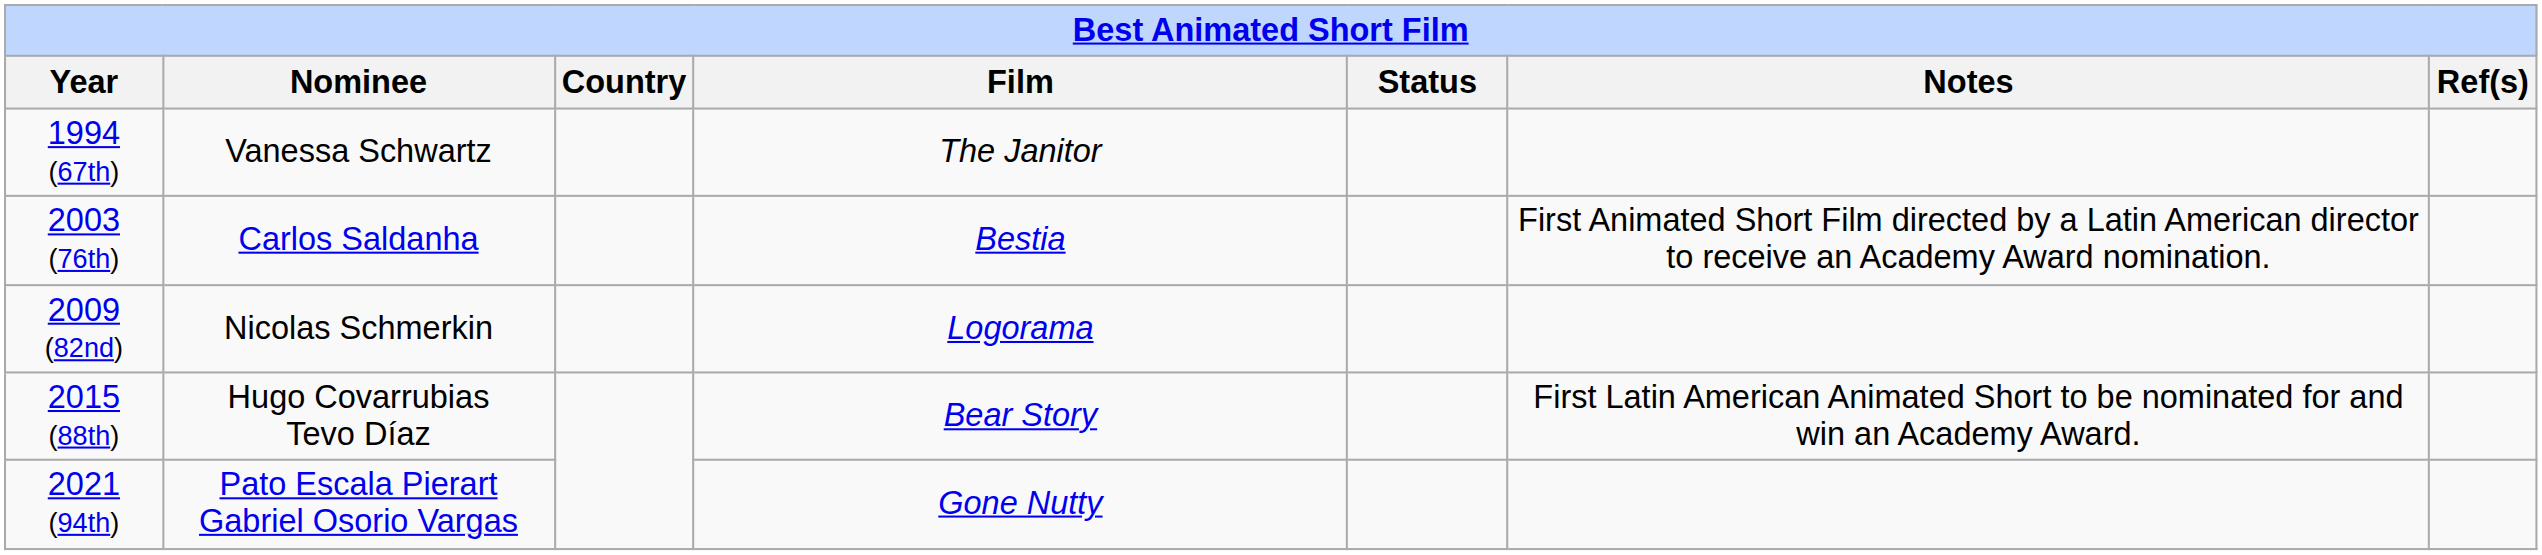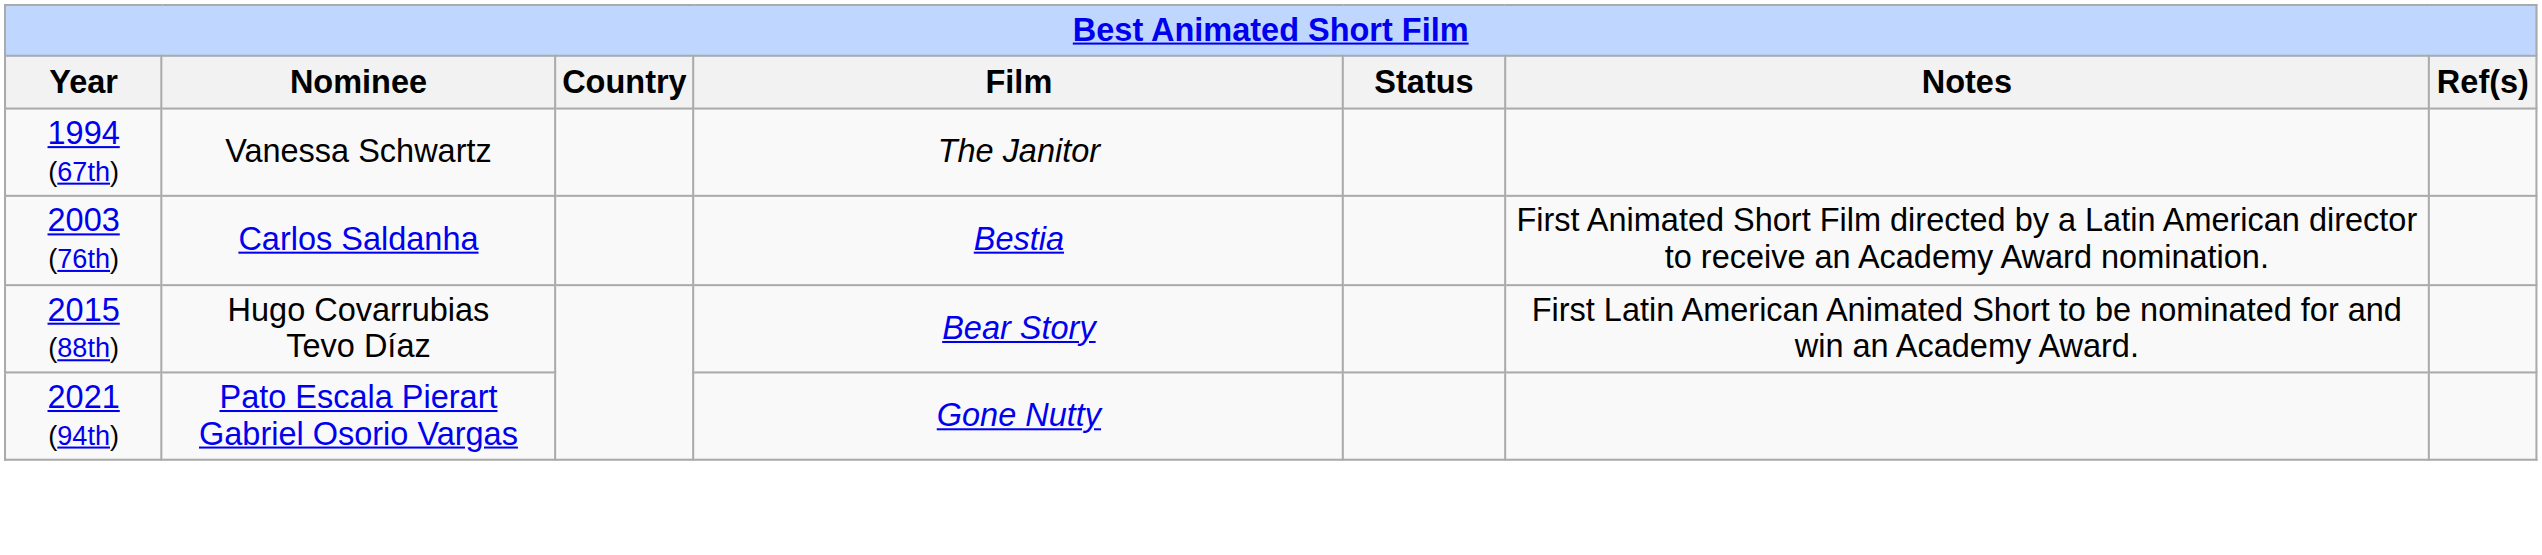- row: 2009 (82nd) | Nicolas Schmerkin | Logorama
